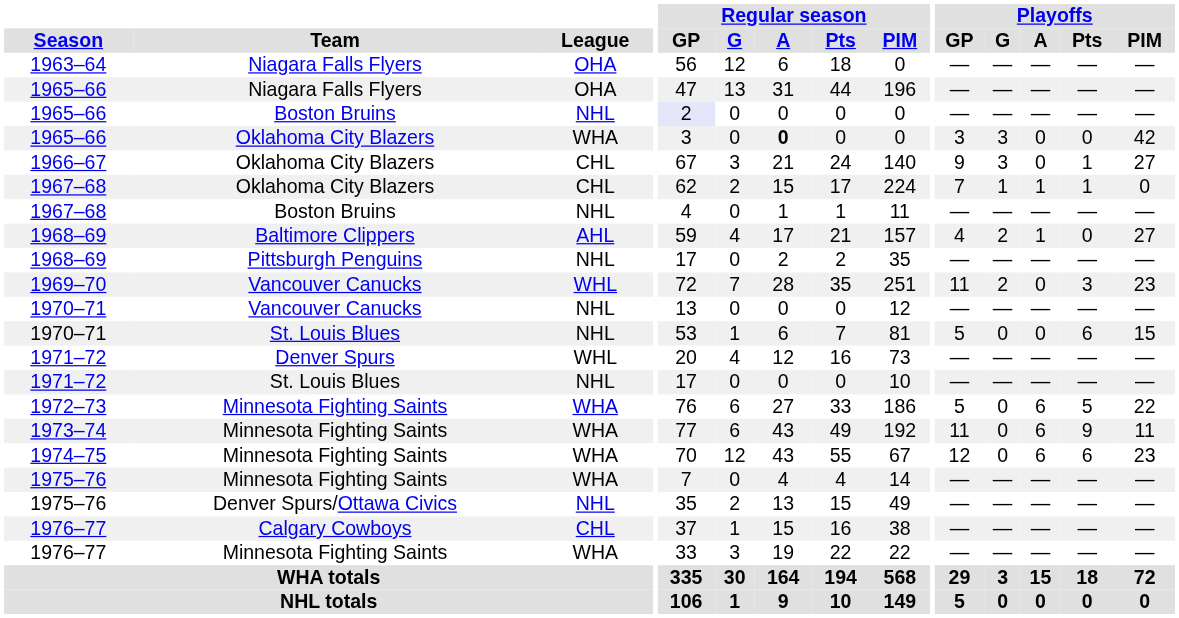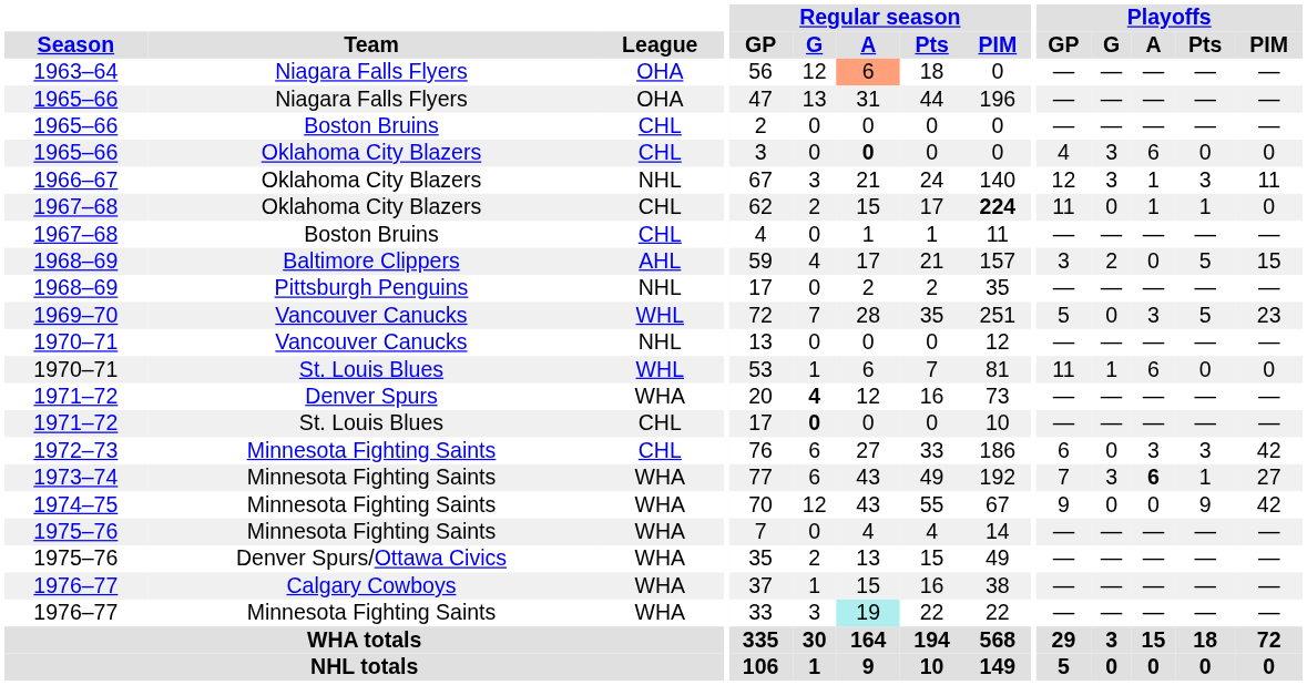1963–64 | Regular season / A: no background -> lightsalmon background
1965–66 / Boston Bruins | League: NHL -> CHL
1965–66 / Boston Bruins | Regular season / GP: lavender background -> no background
1965–66 / Oklahoma City Blazers | League: WHA -> CHL
1965–66 / Oklahoma City Blazers | Playoffs / GP: 3 -> 4
1965–66 / Oklahoma City Blazers | Playoffs / A: 0 -> 6
1965–66 / Oklahoma City Blazers | Playoffs / PIM: 42 -> 0
1966–67 | League: CHL -> NHL
1966–67 | Playoffs / GP: 9 -> 12
1966–67 | Playoffs / A: 0 -> 1
1966–67 | Playoffs / Pts: 1 -> 3
1966–67 | Playoffs / PIM: 27 -> 11
1967–68 / Oklahoma City Blazers | Regular season / PIM: normal -> bold
1967–68 / Oklahoma City Blazers | Playoffs / GP: 7 -> 11
1967–68 / Oklahoma City Blazers | Playoffs / G: 1 -> 0
1967–68 / Boston Bruins | League: NHL -> CHL
1968–69 / Baltimore Clippers | Playoffs / GP: 4 -> 3
1968–69 / Baltimore Clippers | Playoffs / A: 1 -> 0
1968–69 / Baltimore Clippers | Playoffs / Pts: 0 -> 5
1968–69 / Baltimore Clippers | Playoffs / PIM: 27 -> 15
1969–70 | Playoffs / GP: 11 -> 5
1969–70 | Playoffs / G: 2 -> 0
1969–70 | Playoffs / A: 0 -> 3
1969–70 | Playoffs / Pts: 3 -> 5
1970–71 / St. Louis Blues | League: NHL -> WHL
1970–71 / St. Louis Blues | Playoffs / GP: 5 -> 11
1970–71 / St. Louis Blues | Playoffs / G: 0 -> 1
1970–71 / St. Louis Blues | Playoffs / A: 0 -> 6
1970–71 / St. Louis Blues | Playoffs / Pts: 6 -> 0
1970–71 / St. Louis Blues | Playoffs / PIM: 15 -> 0
1971–72 / Denver Spurs | League: WHL -> WHA
1971–72 / Denver Spurs | Regular season / G: normal -> bold
1971–72 / St. Louis Blues | League: NHL -> CHL
1971–72 / St. Louis Blues | Regular season / G: normal -> bold
1972–73 | League: WHA -> CHL
1972–73 | Playoffs / GP: 5 -> 6
1972–73 | Playoffs / A: 6 -> 3
1972–73 | Playoffs / Pts: 5 -> 3
1972–73 | Playoffs / PIM: 22 -> 42
1973–74 | Playoffs / GP: 11 -> 7
1973–74 | Playoffs / G: 0 -> 3
1973–74 | Playoffs / A: normal -> bold
1973–74 | Playoffs / Pts: 9 -> 1
1973–74 | Playoffs / PIM: 11 -> 27
1974–75 | Playoffs / GP: 12 -> 9
1974–75 | Playoffs / A: 6 -> 0
1974–75 | Playoffs / Pts: 6 -> 9
1974–75 | Playoffs / PIM: 23 -> 42
1975–76 / Denver Spurs/Ottawa Civics | League: NHL -> WHA
1976–77 / Calgary Cowboys | League: CHL -> WHA
1976–77 / Minnesota Fighting Saints | Regular season / A: no background -> paleturquoise background
